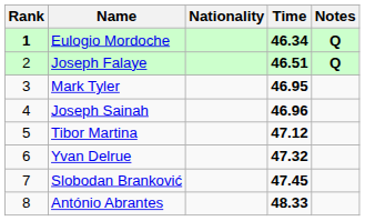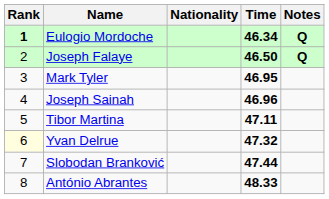Joseph Falaye | Time: 46.51 -> 46.50
Tibor Martina | Time: 47.12 -> 47.11
Yvan Delrue | Rank: no background -> lightyellow background
Slobodan Branković | Time: 47.45 -> 47.44
